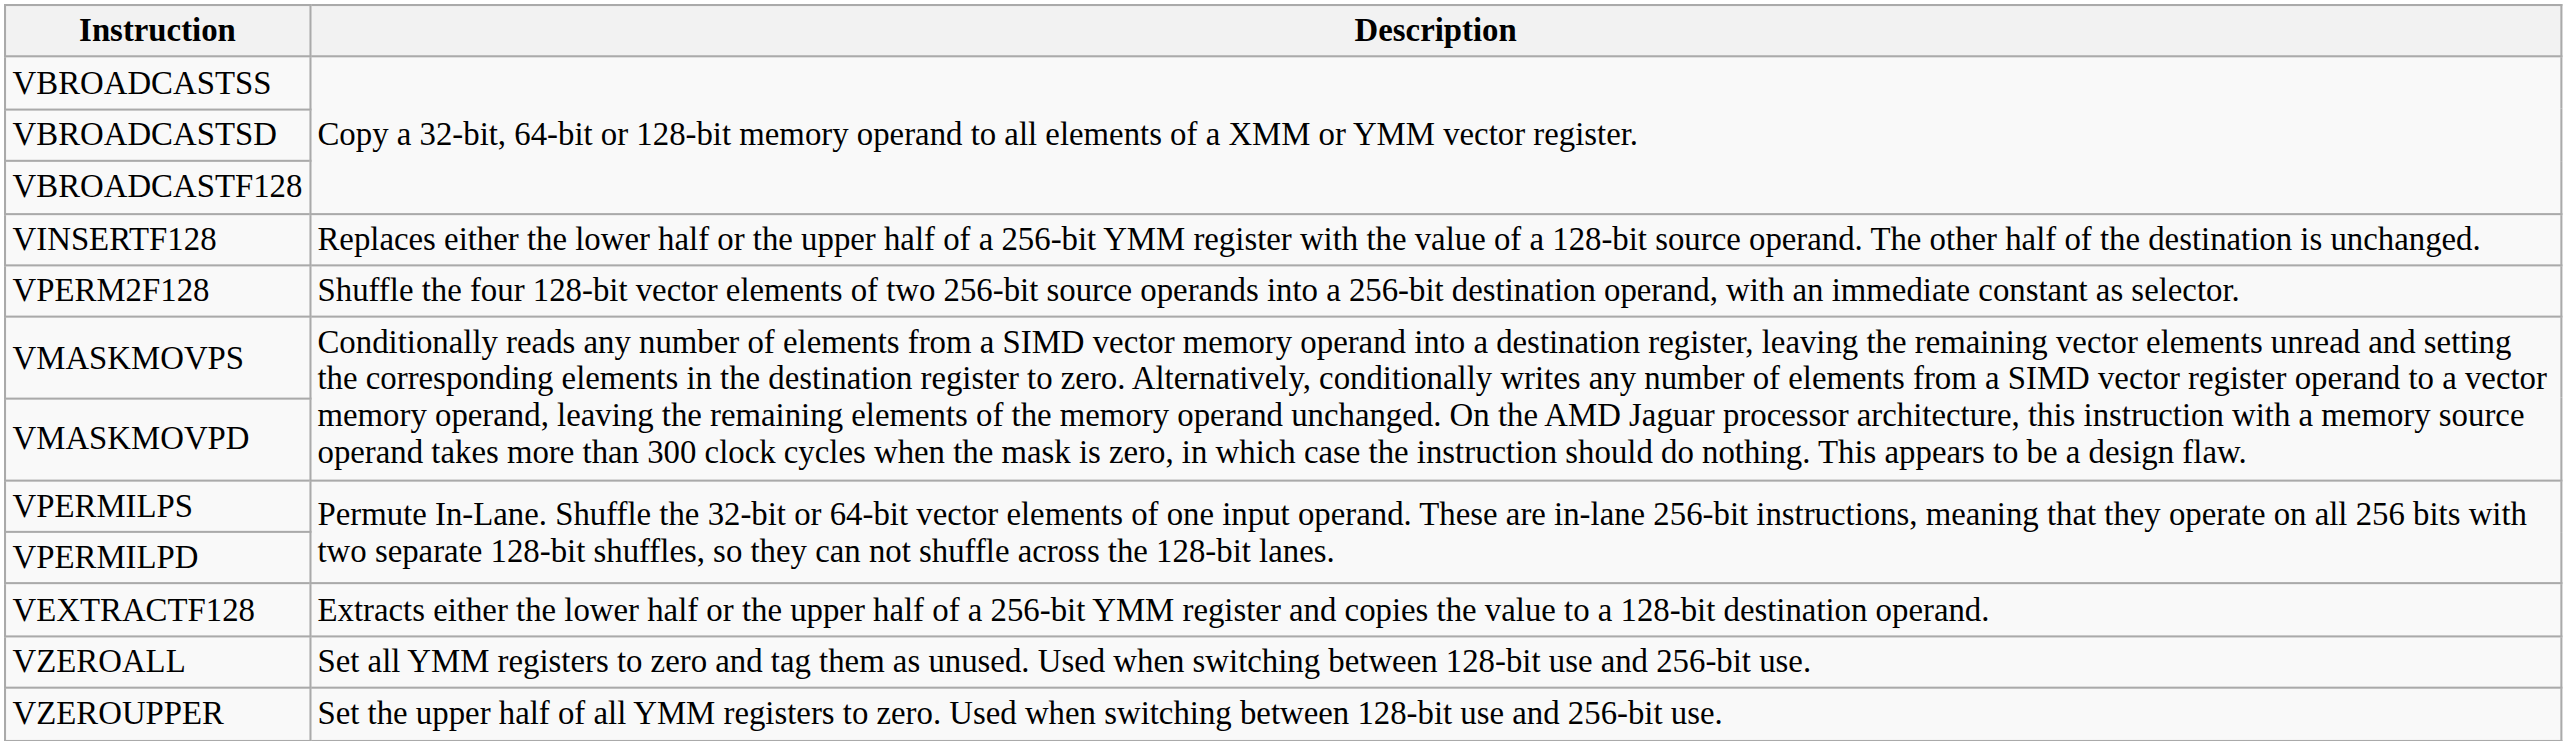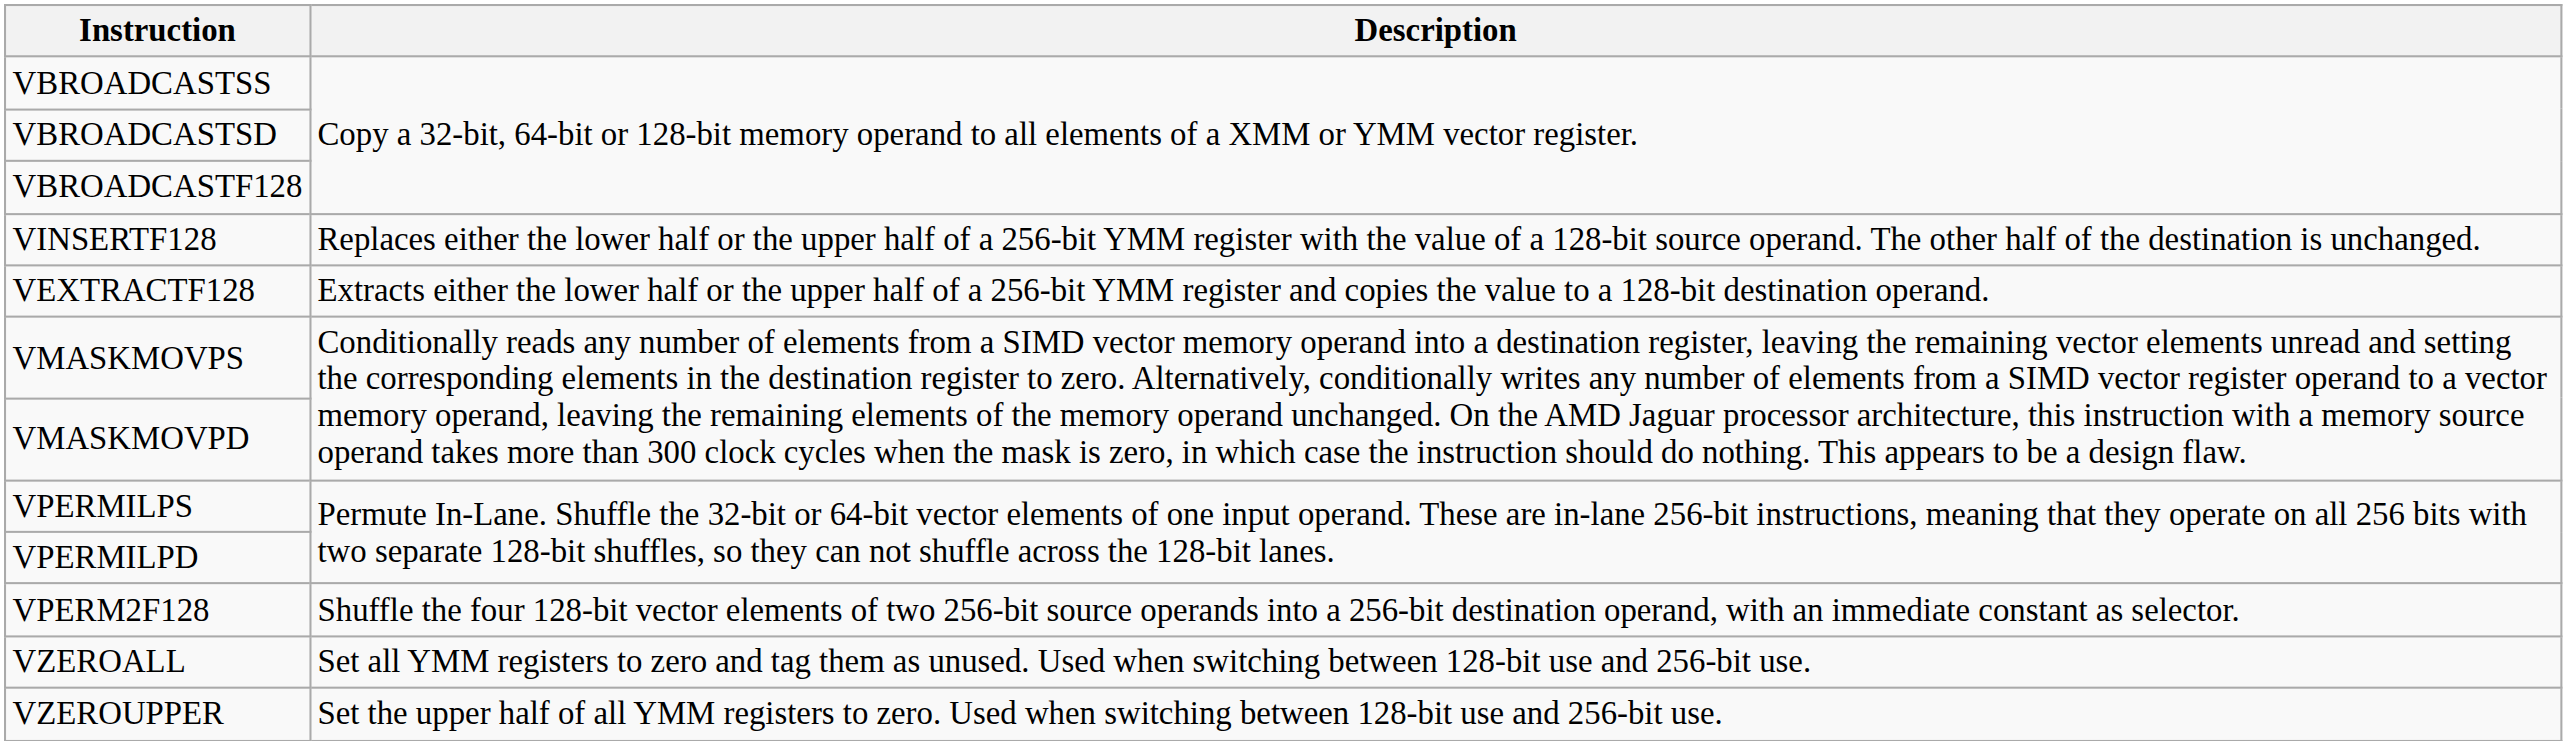rows swapped: VEXTRACTF128 <-> VPERM2F128
